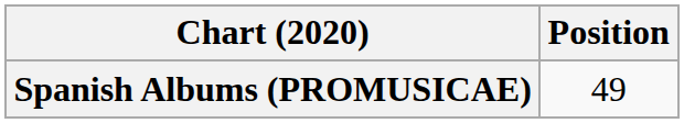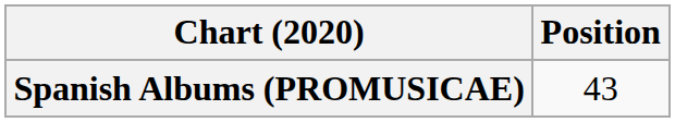Spanish Albums (PROMUSICAE) | Position: 49 -> 43
